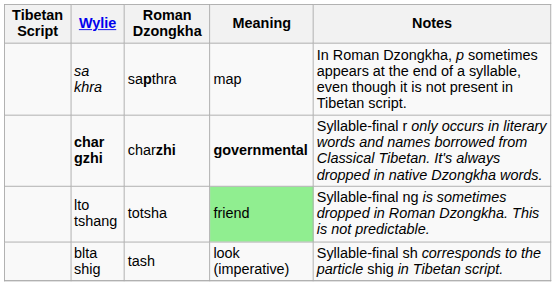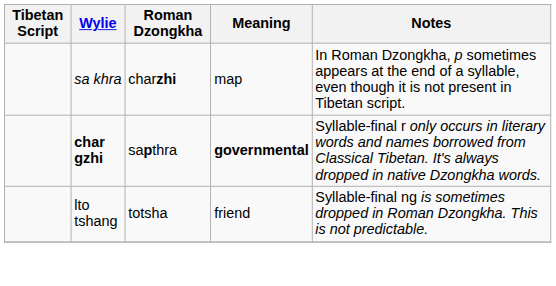sa khra | Roman Dzongkha: sapthra -> charzhi
char gzhi | Roman Dzongkha: charzhi -> sapthra
lto tshang | Meaning: lightgreen background -> no background
- row: blta shig | tash | look (imperative) | Syllable-final sh corresponds to the particle shig in Tibetan script.
